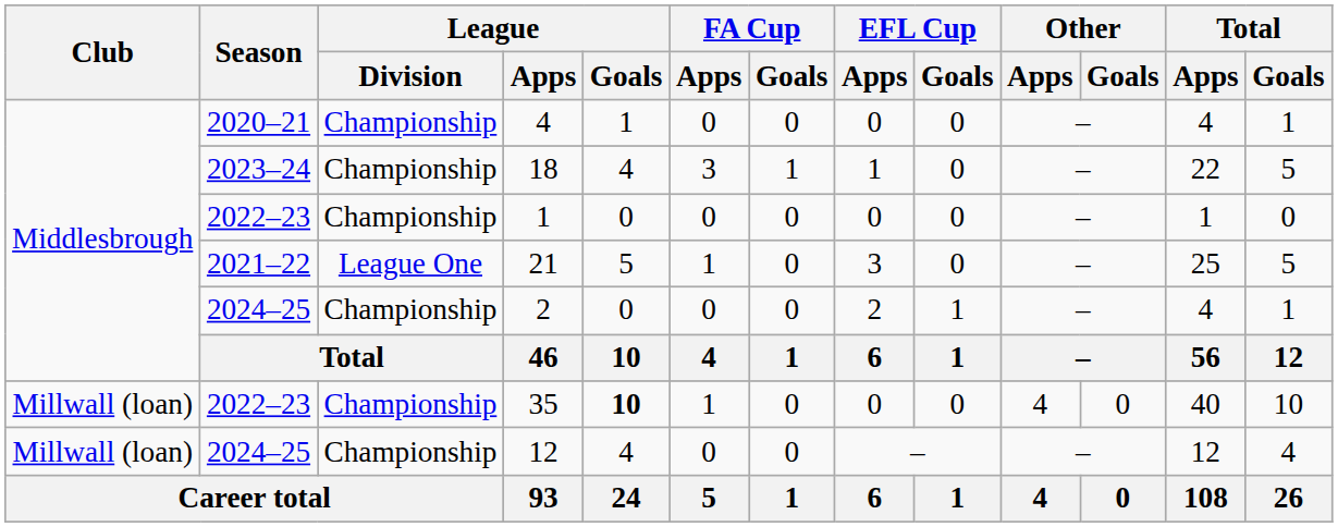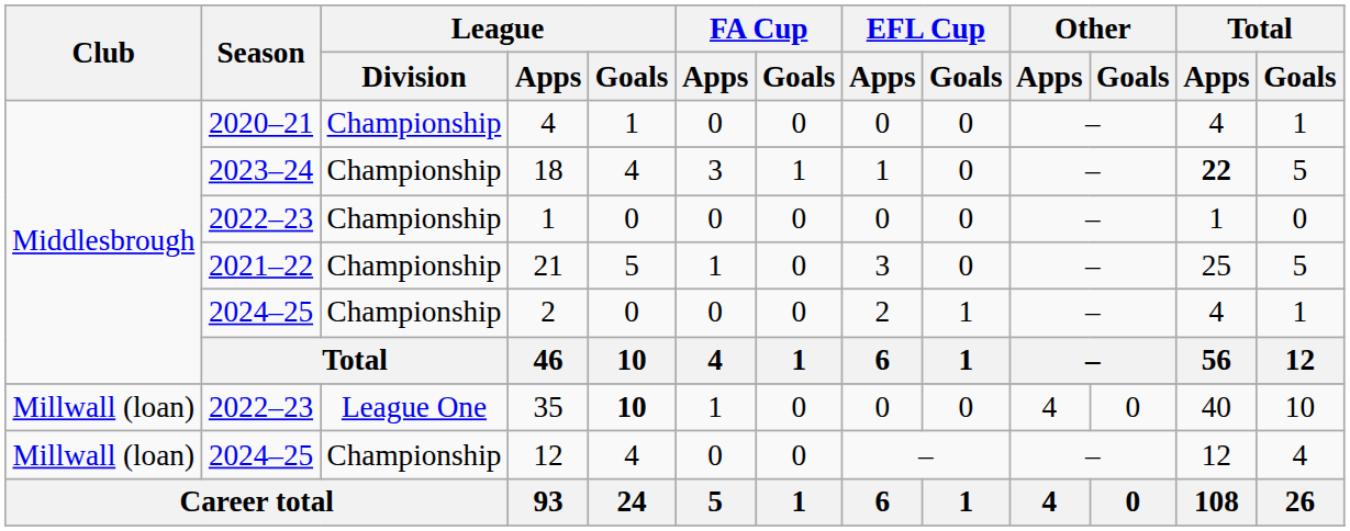18 | Total / Apps: normal -> bold
21 | League / Division: League One -> Championship
35 | League / Division: Championship -> League One
